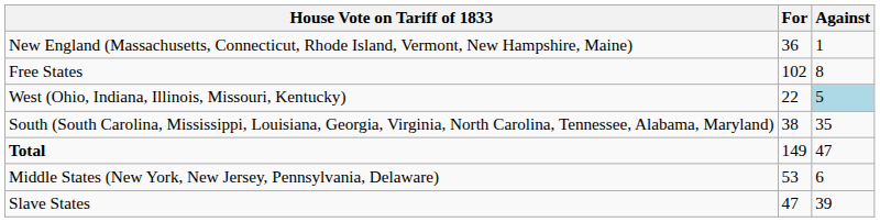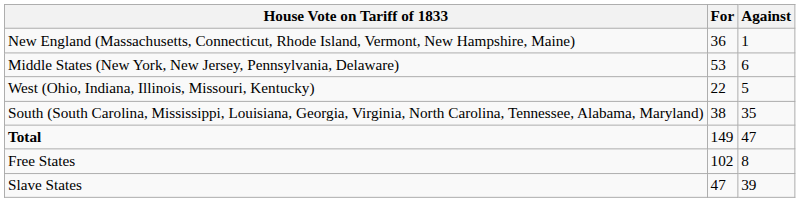rows swapped: Middle States (New York, New Jersey, Pennsylvania, Delaware) <-> Free States
West (Ohio, Indiana, Illinois, Missouri, Kentucky) | Against: lightblue background -> no background
